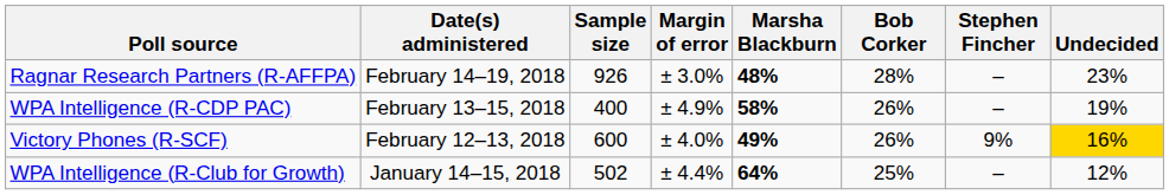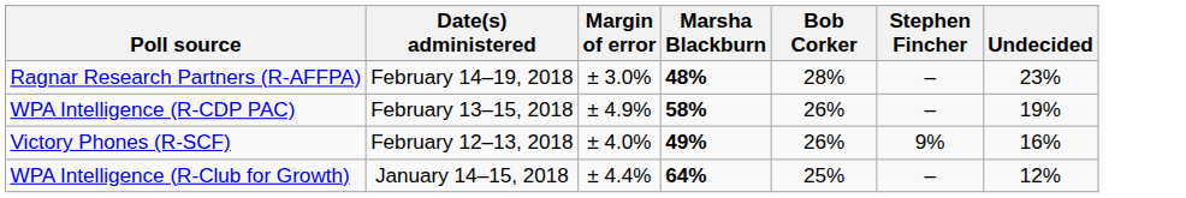- column: Sample size | 926 | 400 | 600 | 502
Victory Phones (R-SCF) | Undecided: gold background -> no background
